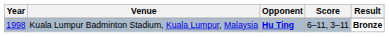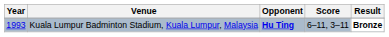Kuala Lumpur Badminton Stadium, Kuala Lumpur, Malaysia | Year: 1998 -> 1993
